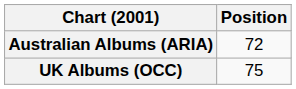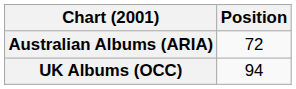UK Albums (OCC) | Position: 75 -> 94
